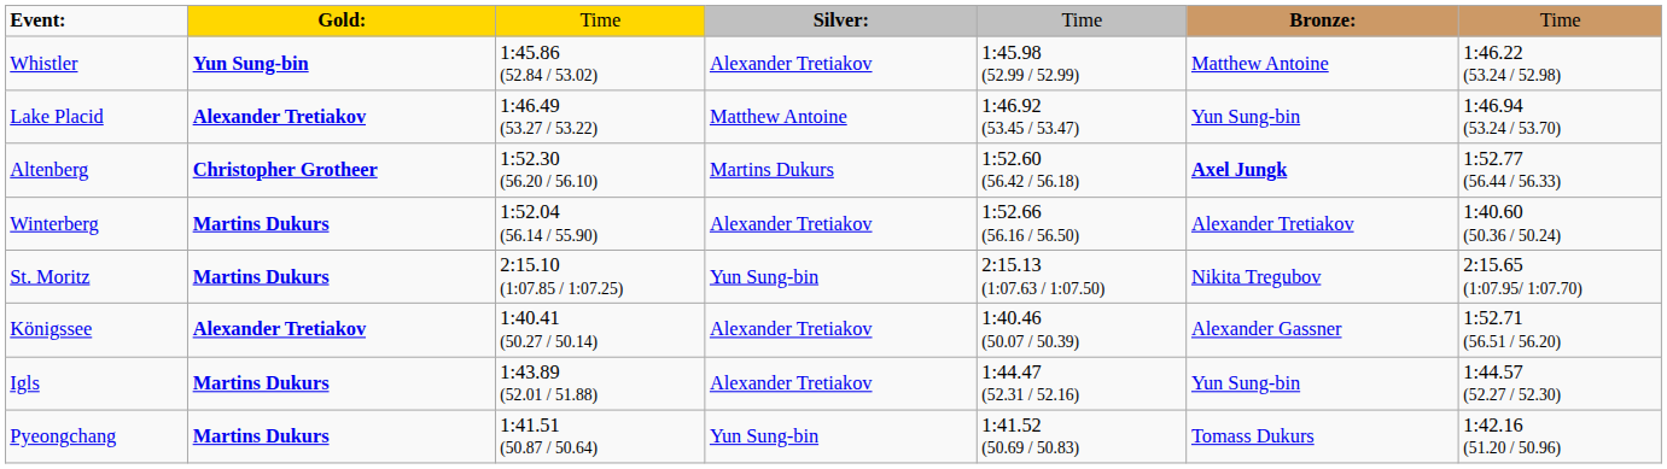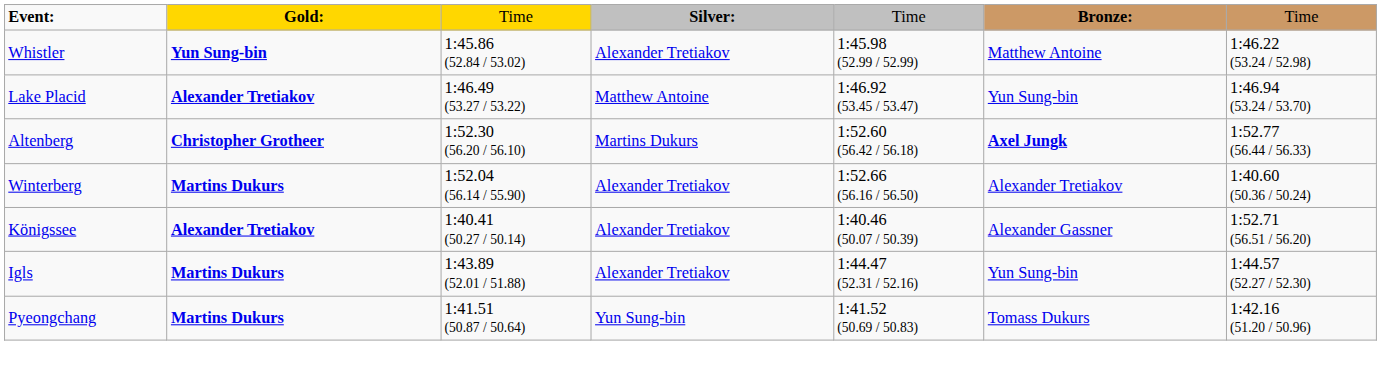- row: St. Moritz | Martins Dukurs | 2:15.10 (1:07.85 / 1:07.25) | Yun Sung-bin | 2:15.13 (1:07.63 / 1:07.50) | Nikita Tregubov | 2:15.65 (1:07.95/ 1:07.70)
